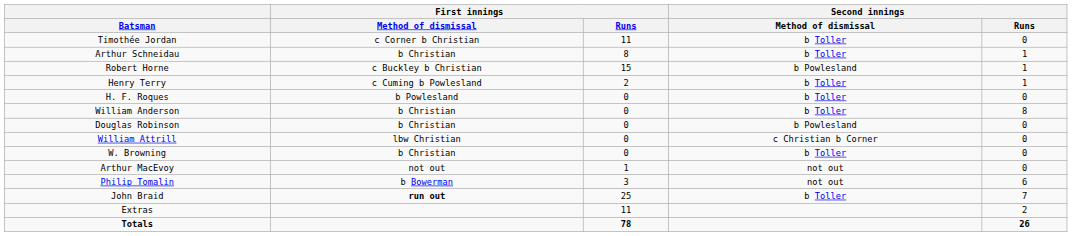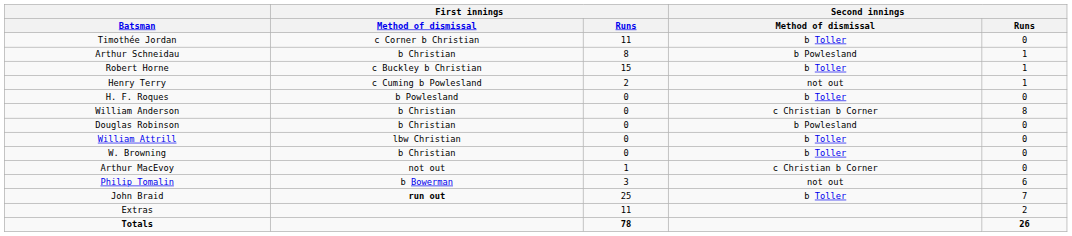Arthur Schneidau | Second innings / Method of dismissal: b Toller -> b Powlesland
Robert Horne | Second innings / Method of dismissal: b Powlesland -> b Toller
Henry Terry | Second innings / Method of dismissal: b Toller -> not out
William Anderson | Second innings / Method of dismissal: b Toller -> c Christian b Corner
William Attrill | Second innings / Method of dismissal: c Christian b Corner -> b Toller
Arthur MacEvoy | Second innings / Method of dismissal: not out -> c Christian b Corner
